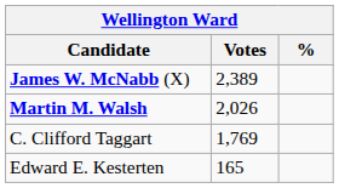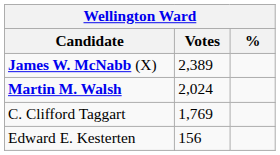Martin M. Walsh | Votes: 2,026 -> 2,024
Edward E. Kesterten | Votes: 165 -> 156
